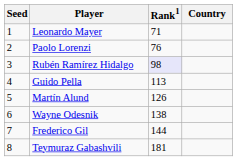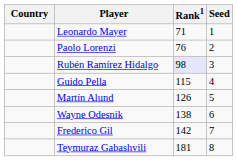columns swapped: Country <-> Seed
Guido Pella | Rank1: 113 -> 115
Frederico Gil | Rank1: 144 -> 142
